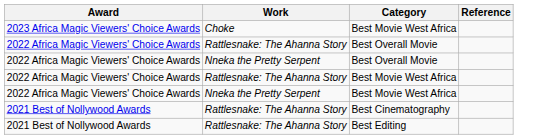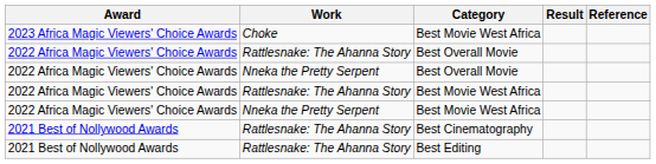+ column: Result
